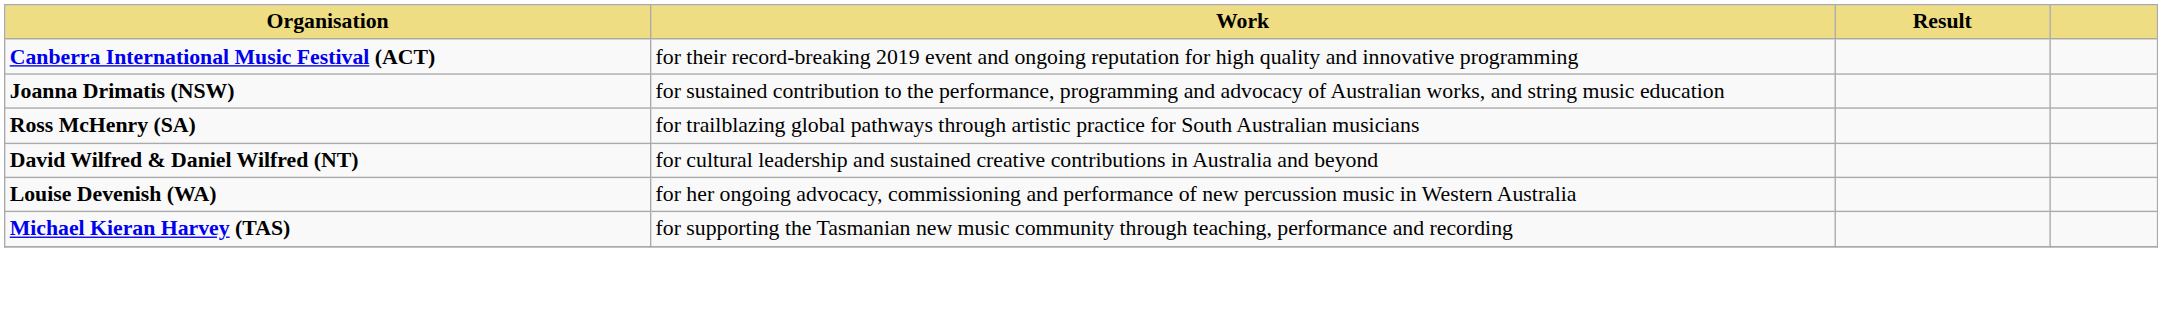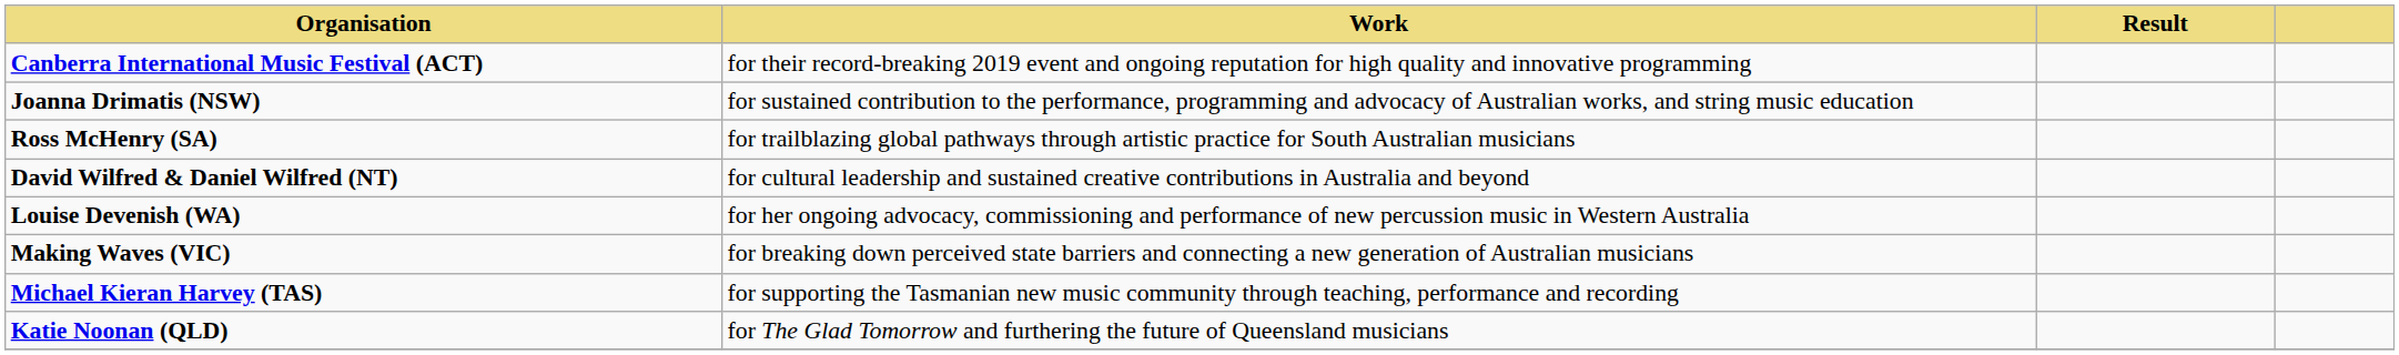+ row: Making Waves (VIC) | for breaking down perceived state barriers and connecting a new generation of Australian musicians
+ row: Katie Noonan (QLD) | for The Glad Tomorrow and furthering the future of Queensland musicians
